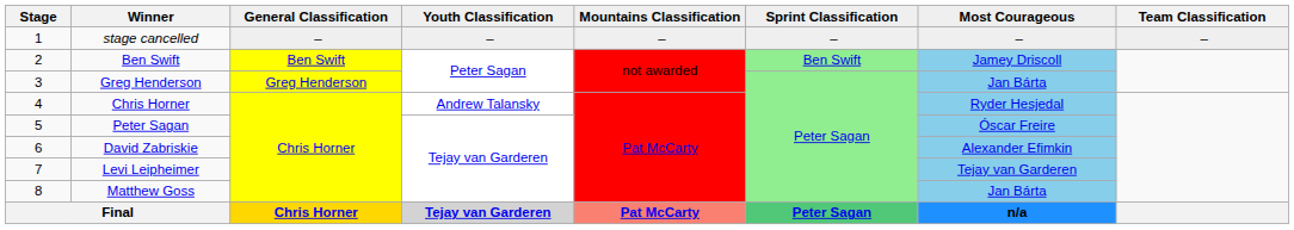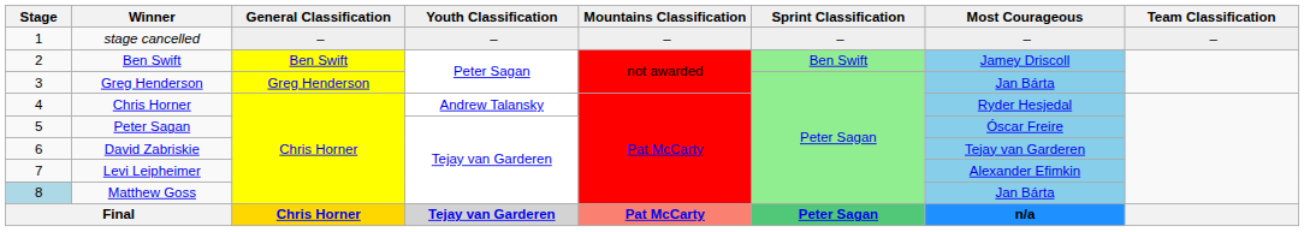David Zabriskie | Most Courageous: Alexander Efimkin -> Tejay van Garderen
Levi Leipheimer | Most Courageous: Tejay van Garderen -> Alexander Efimkin
Matthew Goss | Stage: no background -> lightblue background
